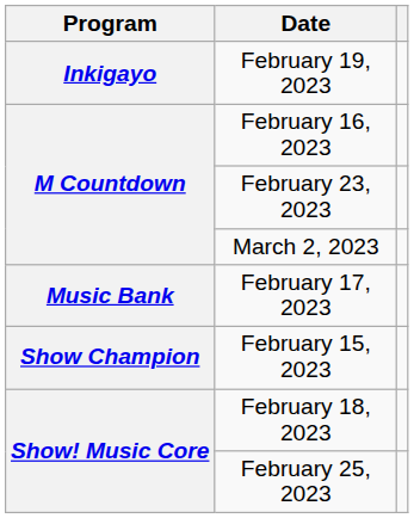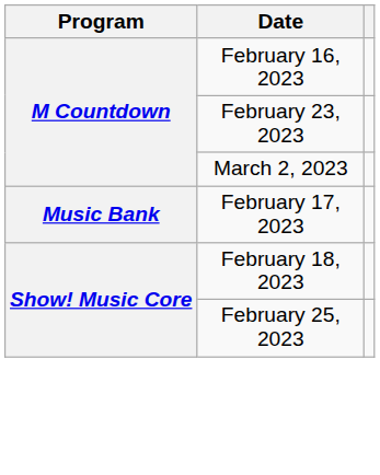- row: Inkigayo | February 19, 2023
- row: Show Champion | February 15, 2023
